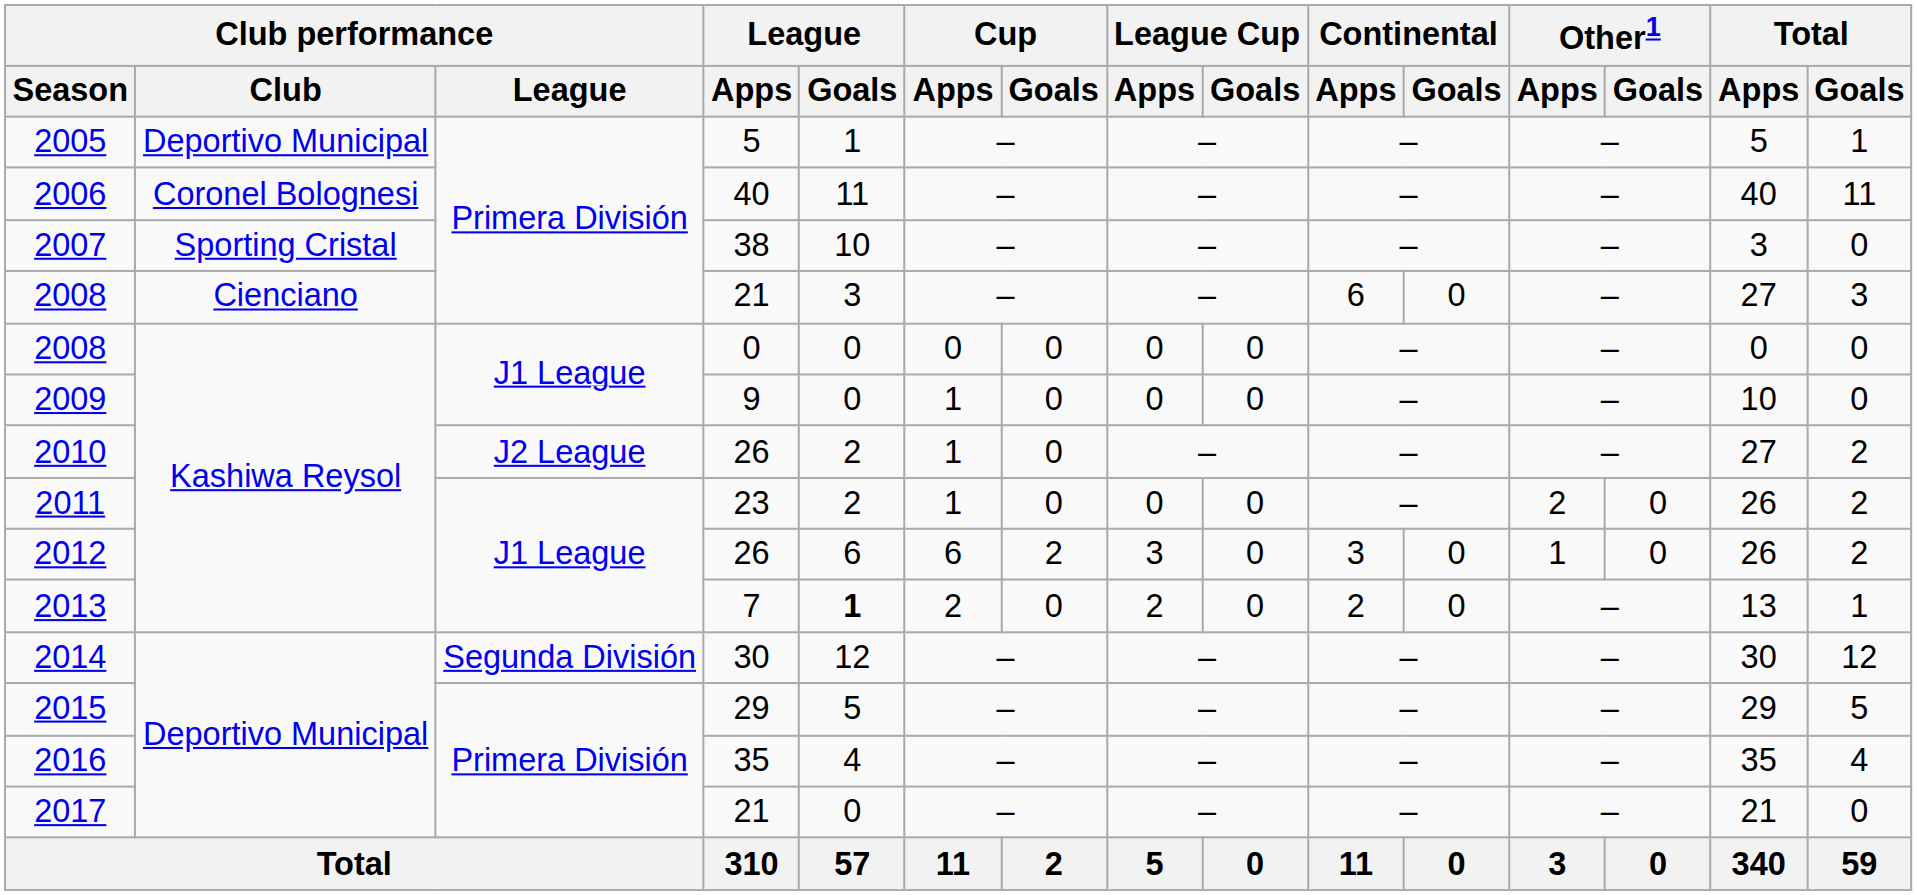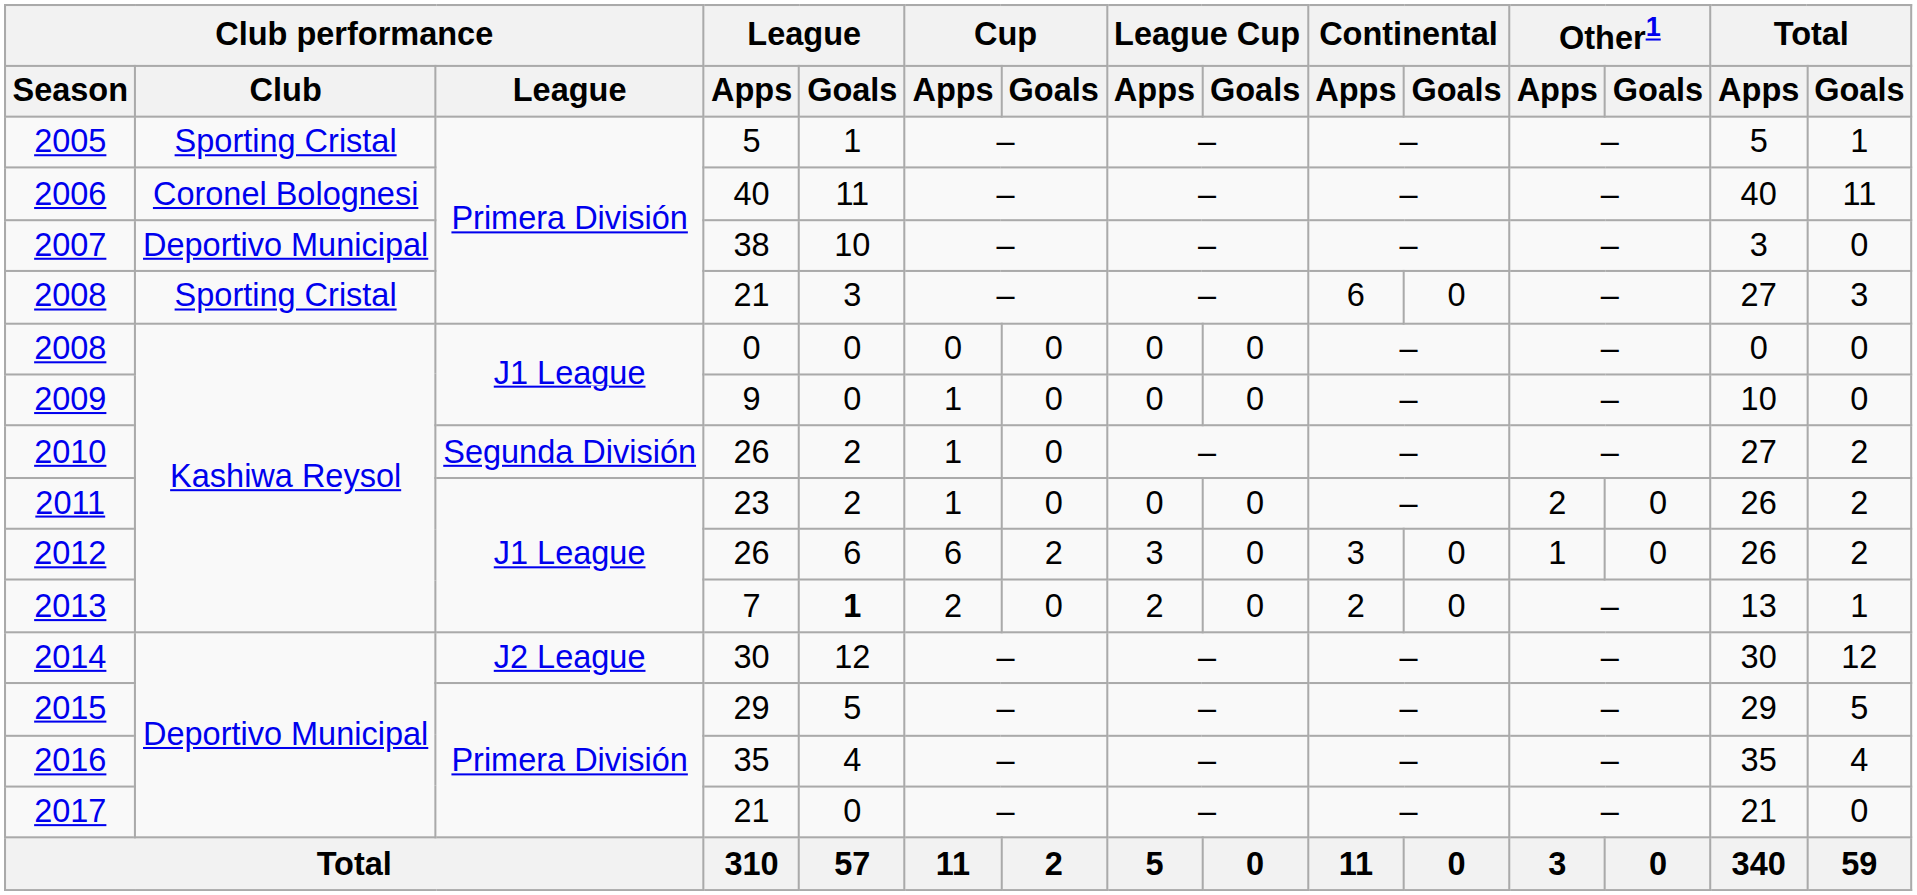2005 | Club performance / Club: Deportivo Municipal -> Sporting Cristal
2007 | Club performance / Club: Sporting Cristal -> Deportivo Municipal
2008 / 21 | Club performance / Club: Cienciano -> Sporting Cristal
2010 | Club performance / League: J2 League -> Segunda División
2014 | Club performance / League: Segunda División -> J2 League
